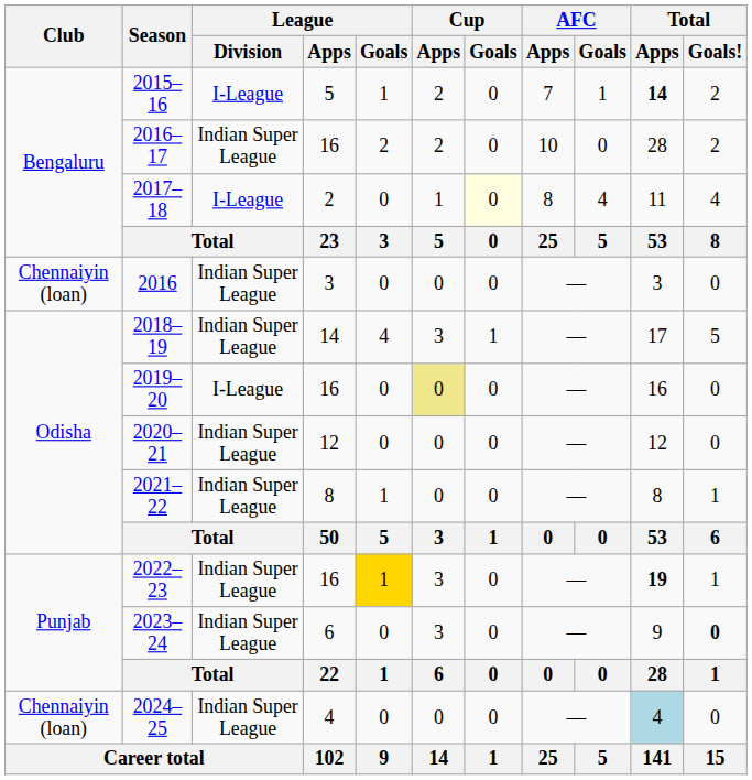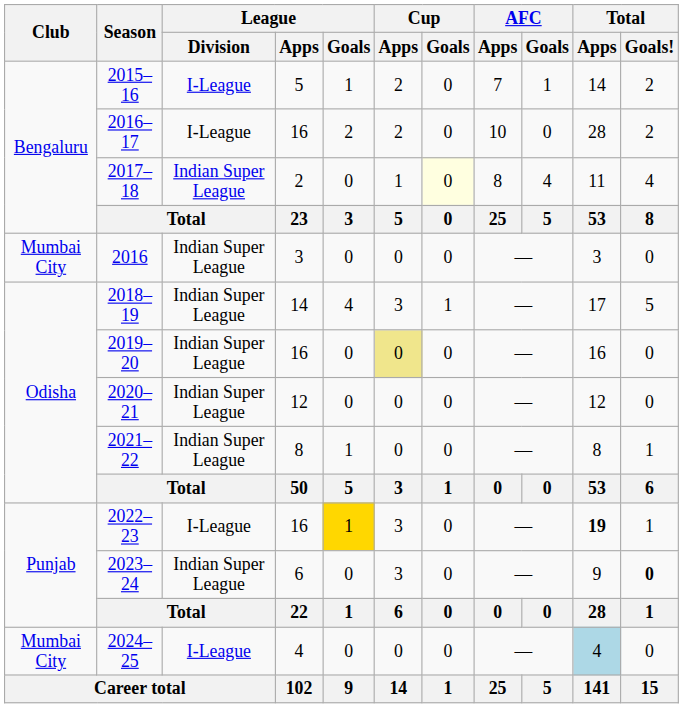2015–16 | Total / Apps: bold -> normal
2016–17 | League / Division: Indian Super League -> I-League
2017–18 | League / Division: I-League -> Indian Super League
2016 | Club: Chennaiyin (loan) -> Mumbai City
2019–20 | League / Division: I-League -> Indian Super League
2022–23 | League / Division: Indian Super League -> I-League
2024–25 | Club: Chennaiyin (loan) -> Mumbai City
2024–25 | League / Division: Indian Super League -> I-League
